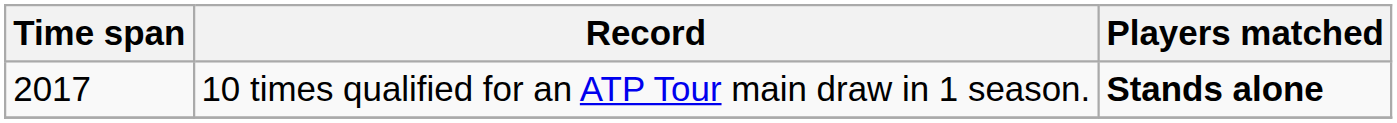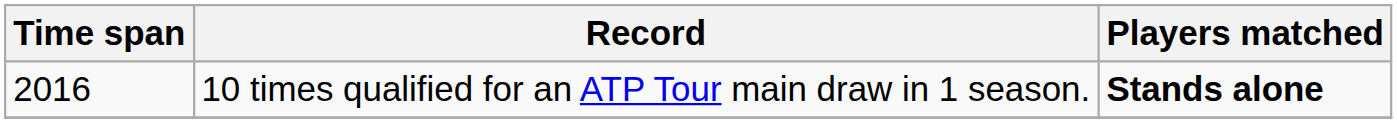10 times qualified for an ATP Tour main draw in 1 season. | Time span: 2017 -> 2016
